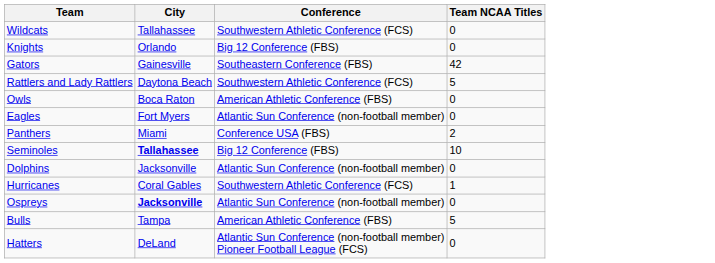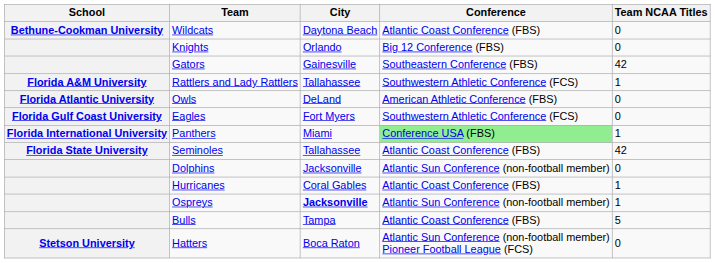+ column: School | Bethune-Cookman University | Florida A&M University | Florida Atlantic University | Florida Gulf Coast University | Florida International University | Florida State University | Stetson University
Wildcats | City: Tallahassee -> Daytona Beach
Wildcats | Conference: Southwestern Athletic Conference (FCS) -> Atlantic Coast Conference (FBS)
Rattlers and Lady Rattlers | City: Daytona Beach -> Tallahassee
Rattlers and Lady Rattlers | Team NCAA Titles: 5 -> 1
Owls | City: Boca Raton -> DeLand
Eagles | Conference: Atlantic Sun Conference (non-football member) -> Southwestern Athletic Conference (FCS)
Panthers | Conference: no background -> lightgreen background
Panthers | Team NCAA Titles: 2 -> 1
Seminoles | City: bold -> normal
Seminoles | Conference: Big 12 Conference (FBS) -> Atlantic Coast Conference (FBS)
Seminoles | Team NCAA Titles: 10 -> 42
Hurricanes | Conference: Southwestern Athletic Conference (FCS) -> Atlantic Coast Conference (FBS)
Ospreys | Team NCAA Titles: 0 -> 1
Bulls | Conference: American Athletic Conference (FBS) -> Atlantic Coast Conference (FBS)
Hatters | City: DeLand -> Boca Raton
